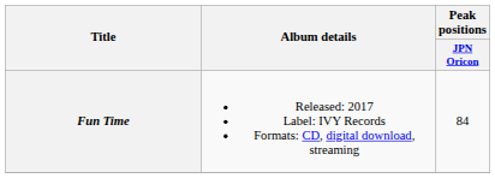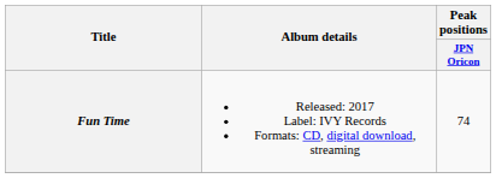Fun Time | Peak positions / JPN Oricon: 84 -> 74
